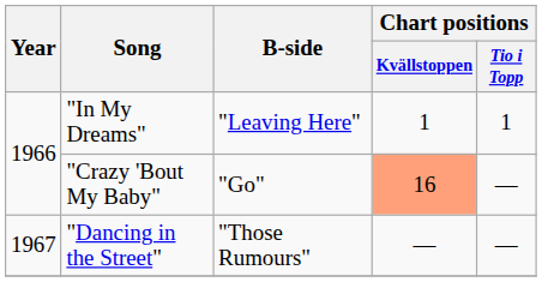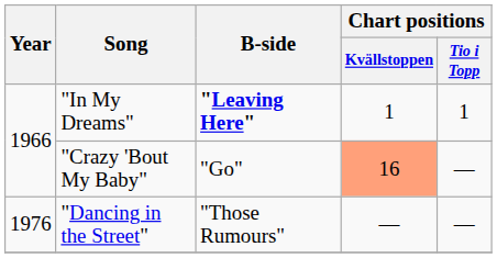"In My Dreams" | B-side: normal -> bold
"Dancing in the Street" | Year: 1967 -> 1976
